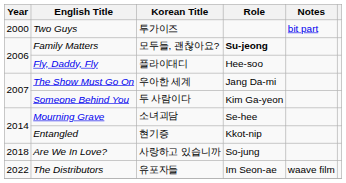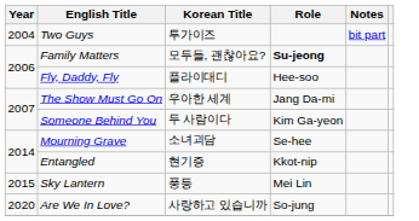Two Guys | Year: 2000 -> 2004
+ row: 2015 | Sky Lantern | 풍등 | Mei Lin
Are We In Love? | Year: 2018 -> 2020
- row: 2022 | The Distributors | 유포자들 | Im Seon-ae | waave film
